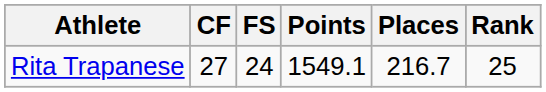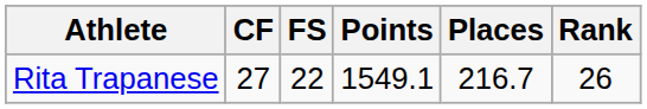Rita Trapanese | FS: 24 -> 22
Rita Trapanese | Rank: 25 -> 26
